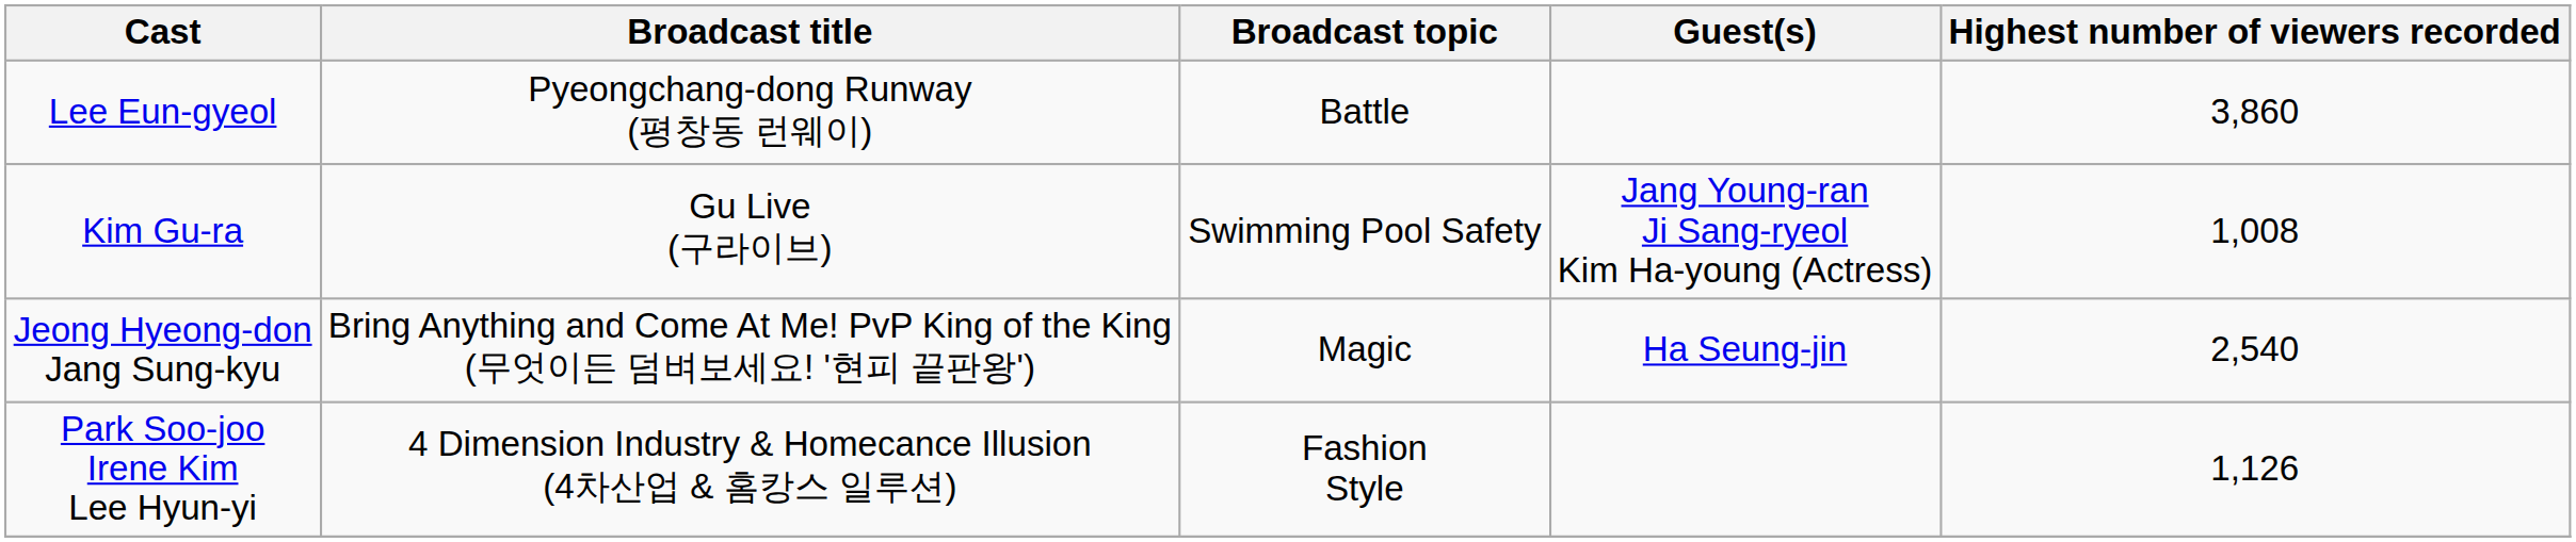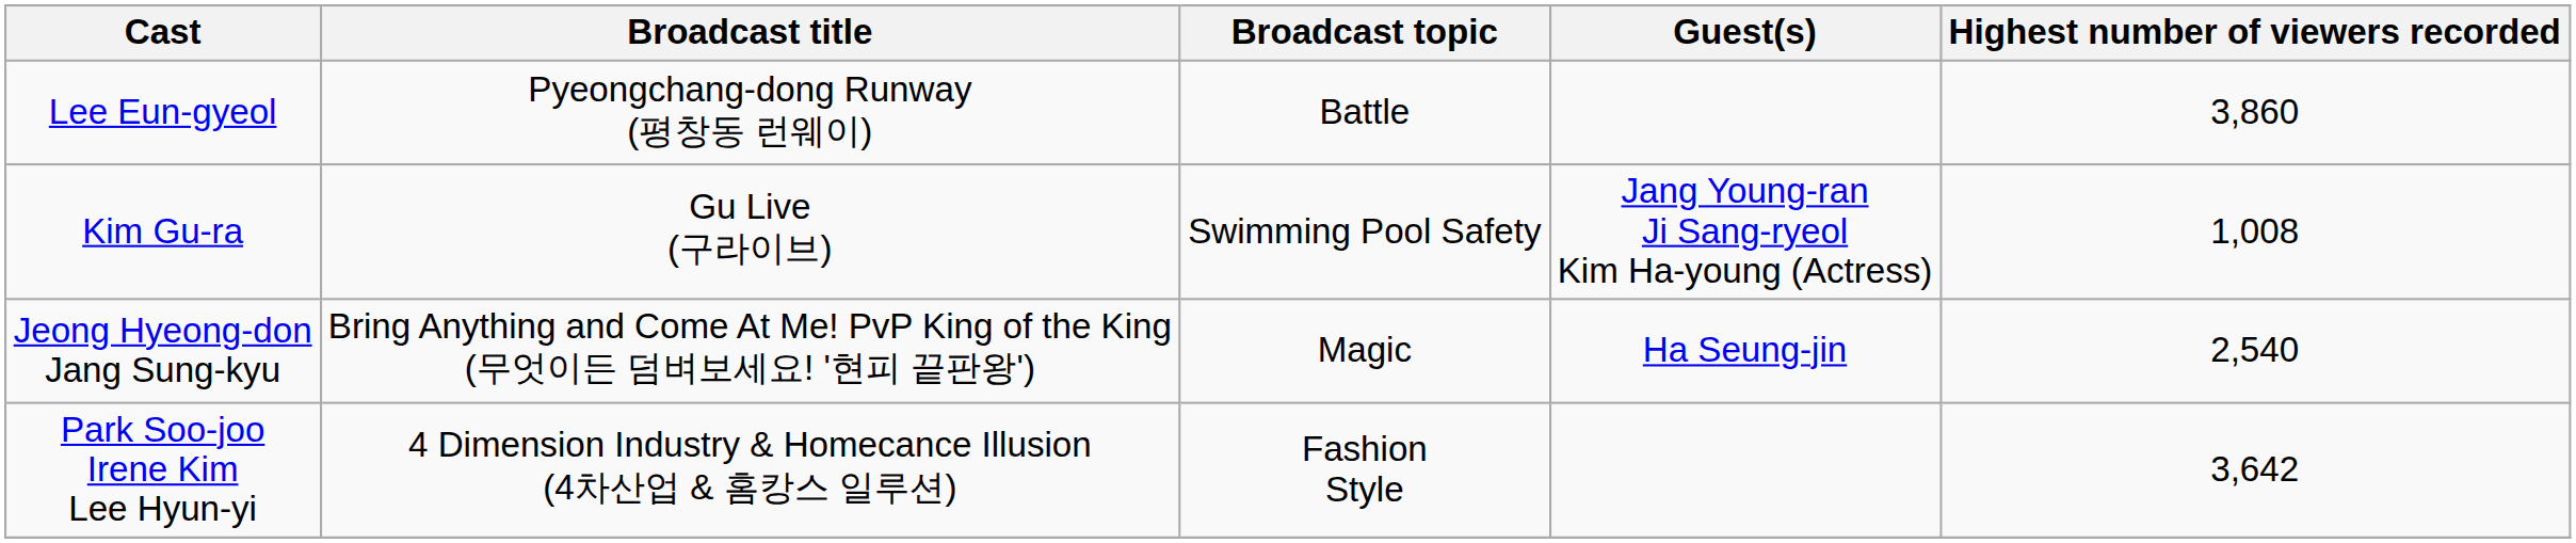Park Soo-joo Irene Kim Lee Hyun-yi | Highest number of viewers recorded: 1,126 -> 3,642
